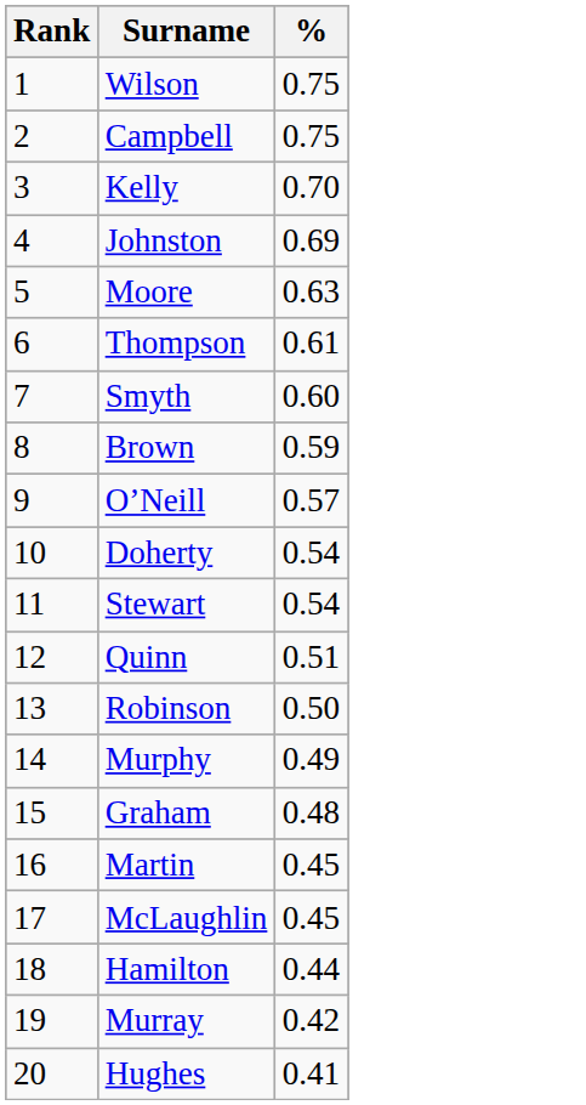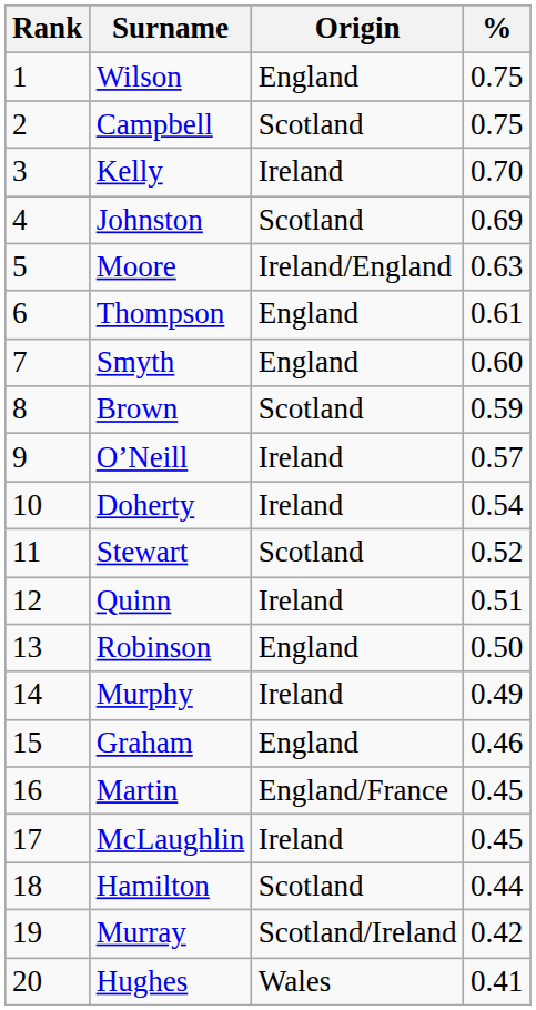+ column: Origin | England | Scotland | Ireland | Scotland | Ireland/England | England | England | Scotland | Ireland | Ireland | Scotland | Ireland | England | Ireland | England | England/France | Ireland | Scotland | Scotland/Ireland | Wales
Stewart | %: 0.54 -> 0.52
Graham | %: 0.48 -> 0.46
